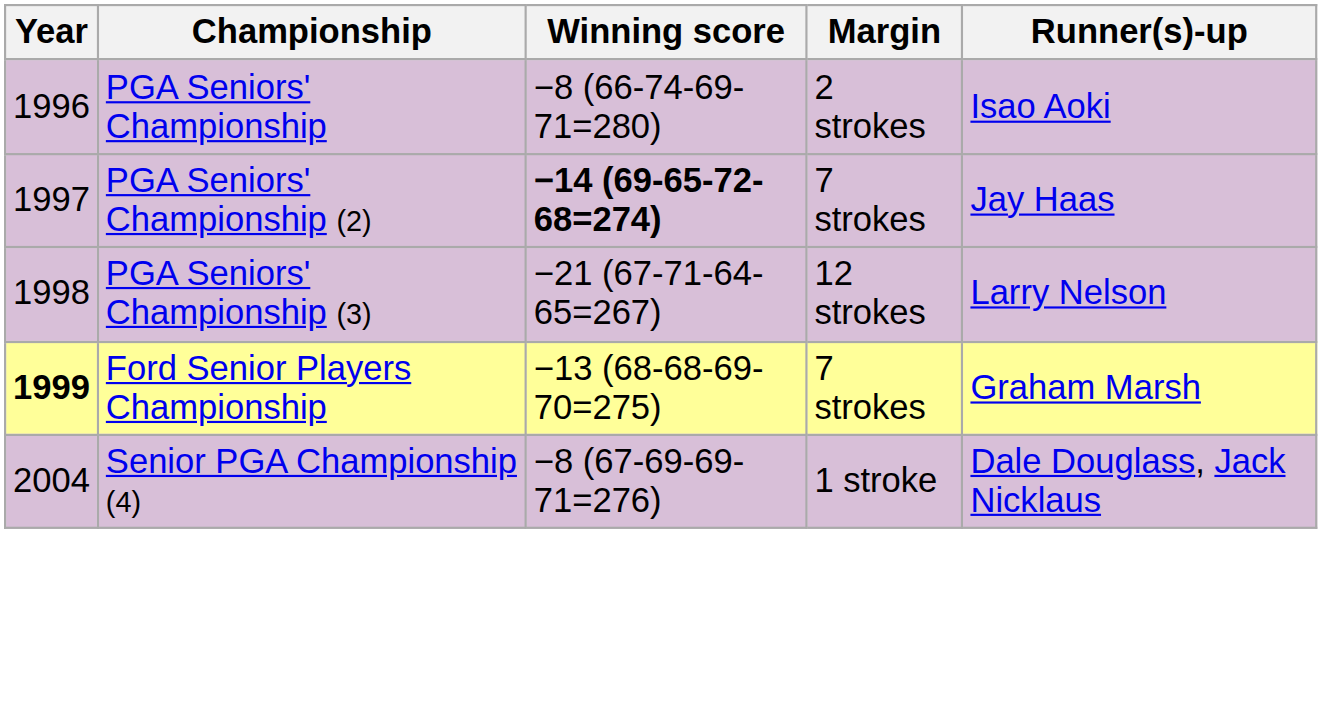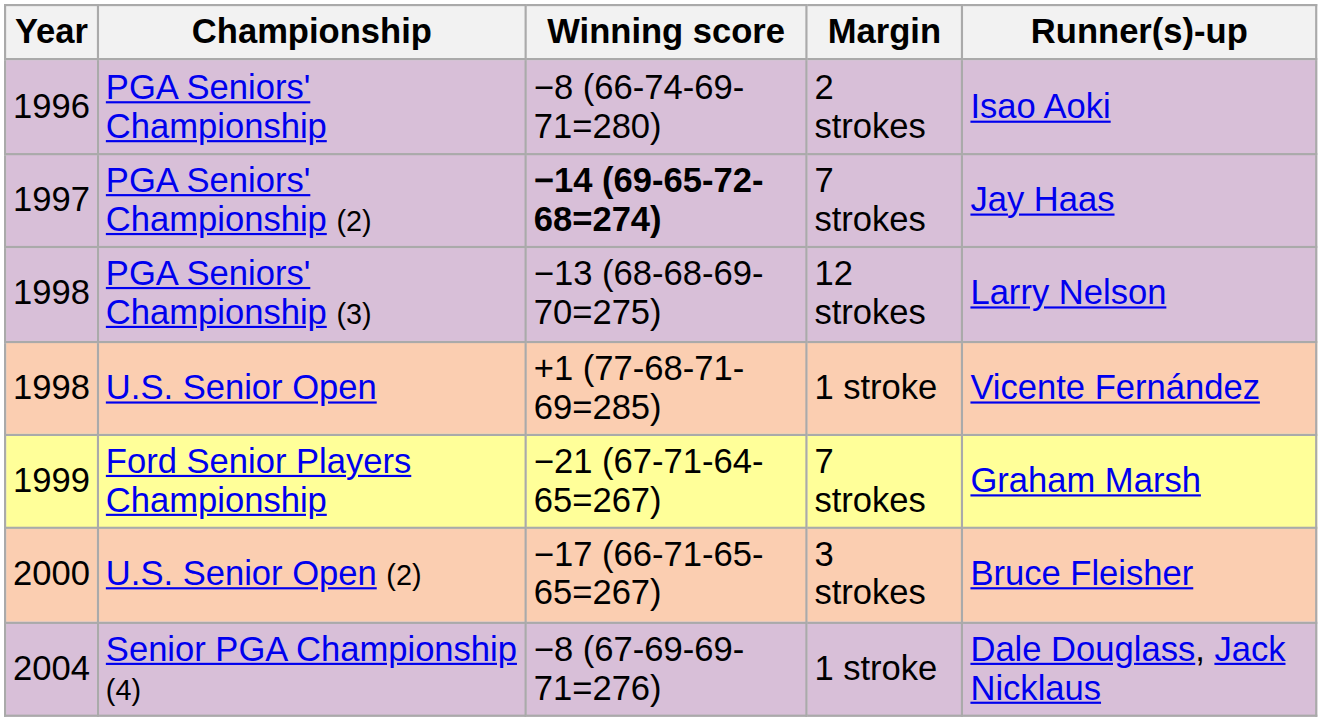PGA Seniors' Championship (3) | Winning score: −21 (67-71-64-65=267) -> −13 (68-68-69-70=275)
+ row: 1998 | U.S. Senior Open | +1 (77-68-71-69=285) | 1 stroke | Vicente Fernández
Ford Senior Players Championship | Year: bold -> normal
Ford Senior Players Championship | Winning score: −13 (68-68-69-70=275) -> −21 (67-71-64-65=267)
+ row: 2000 | U.S. Senior Open (2) | −17 (66-71-65-65=267) | 3 strokes | Bruce Fleisher
